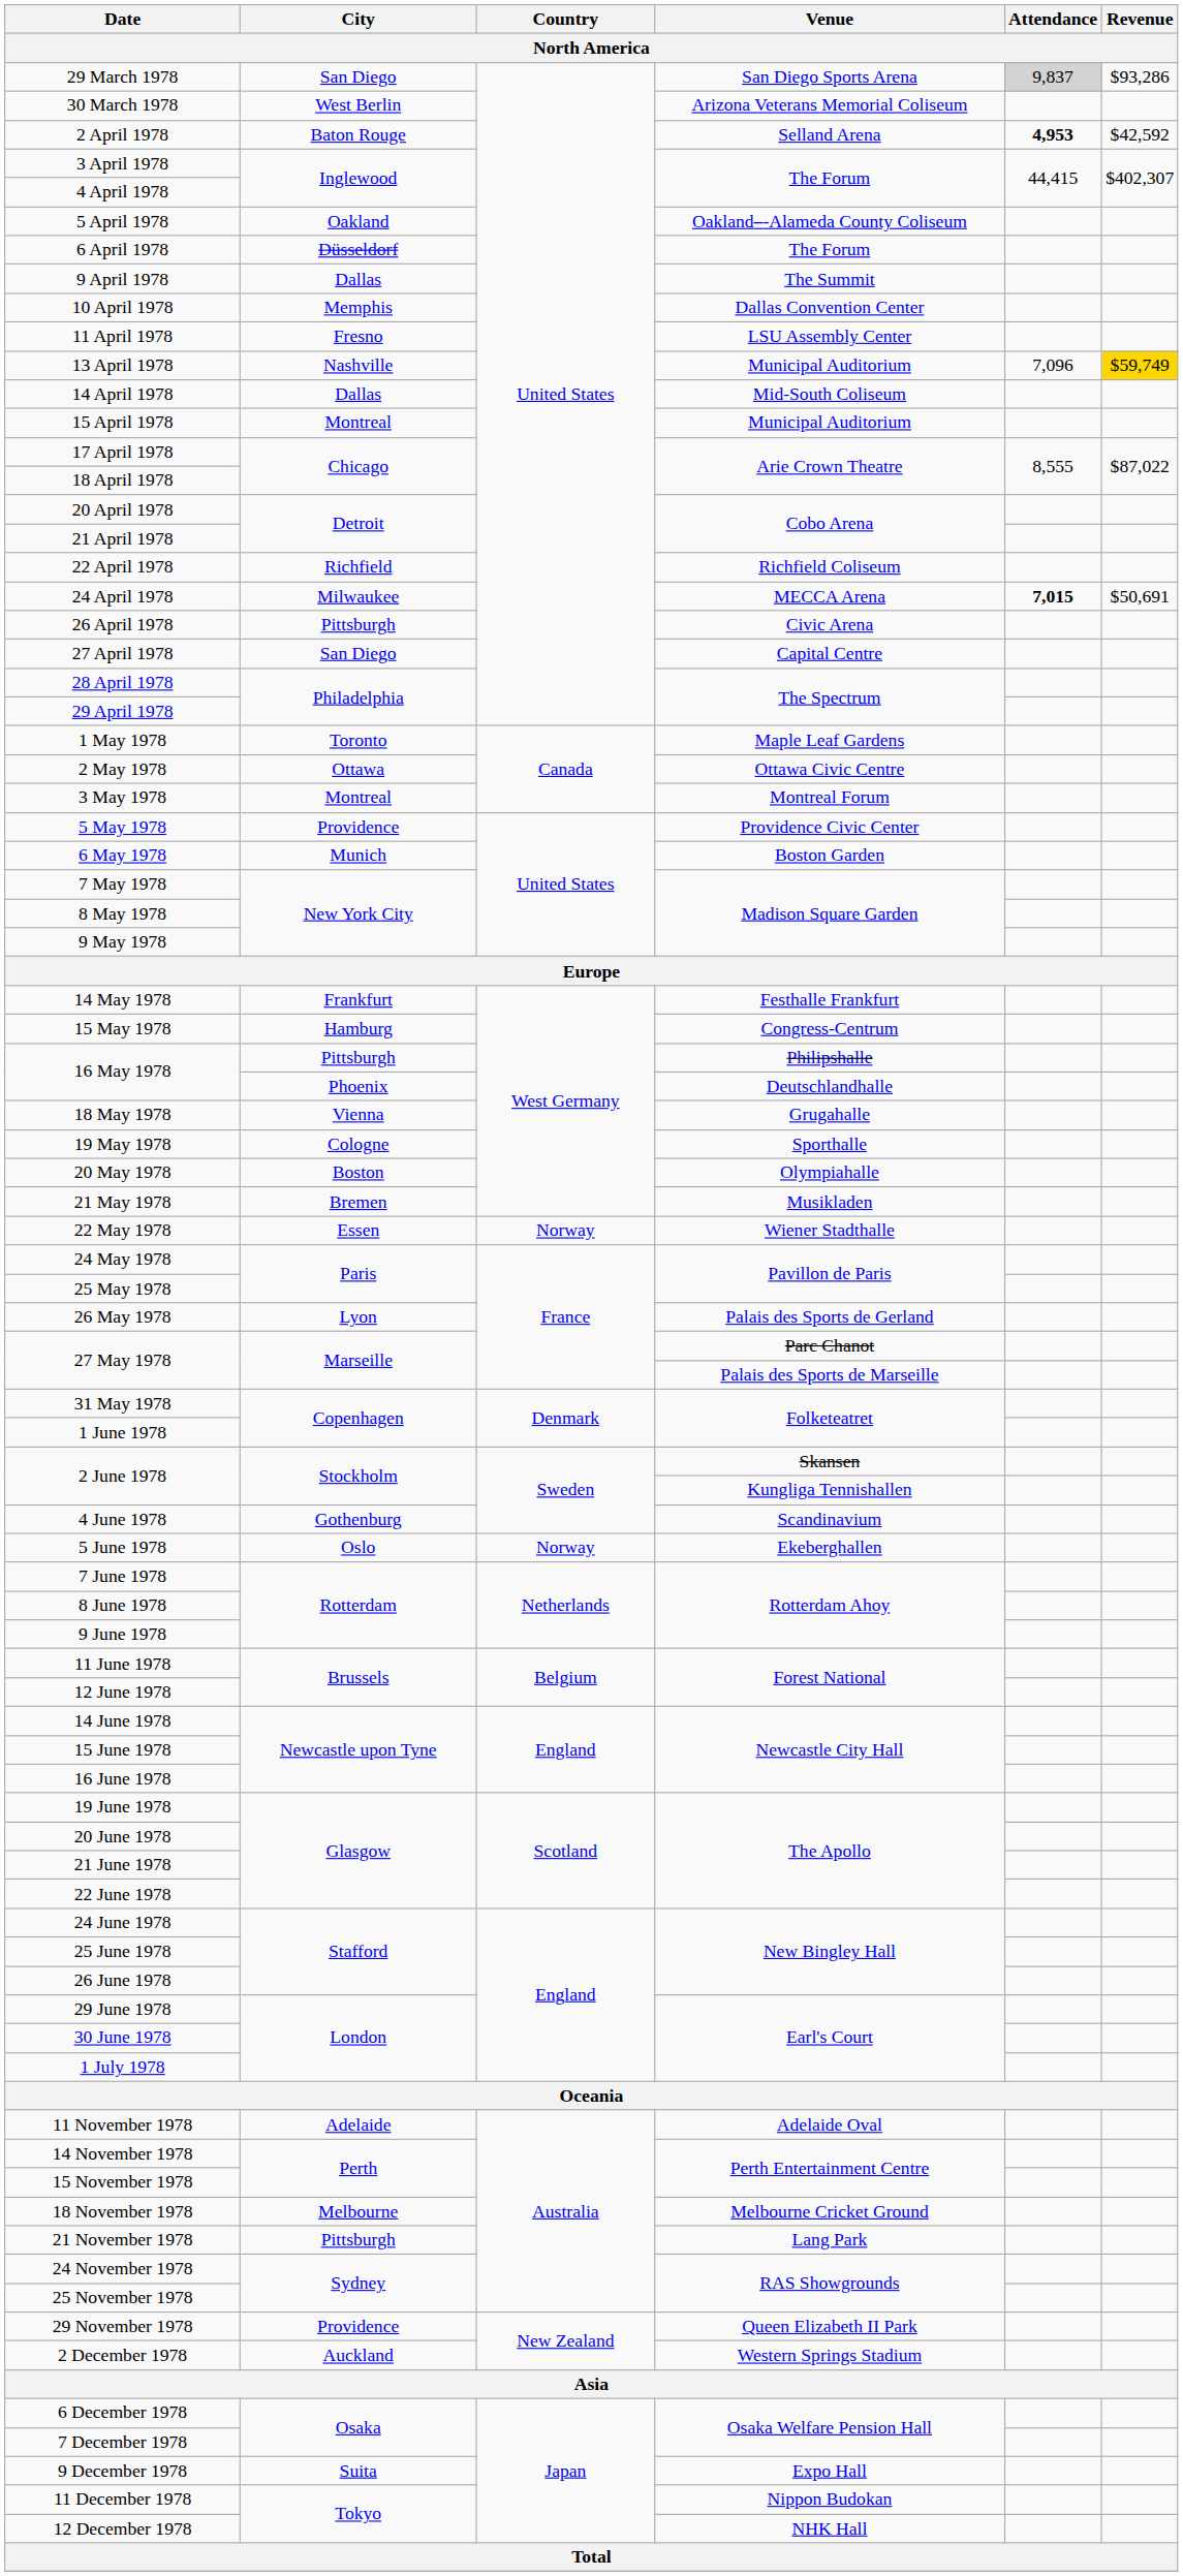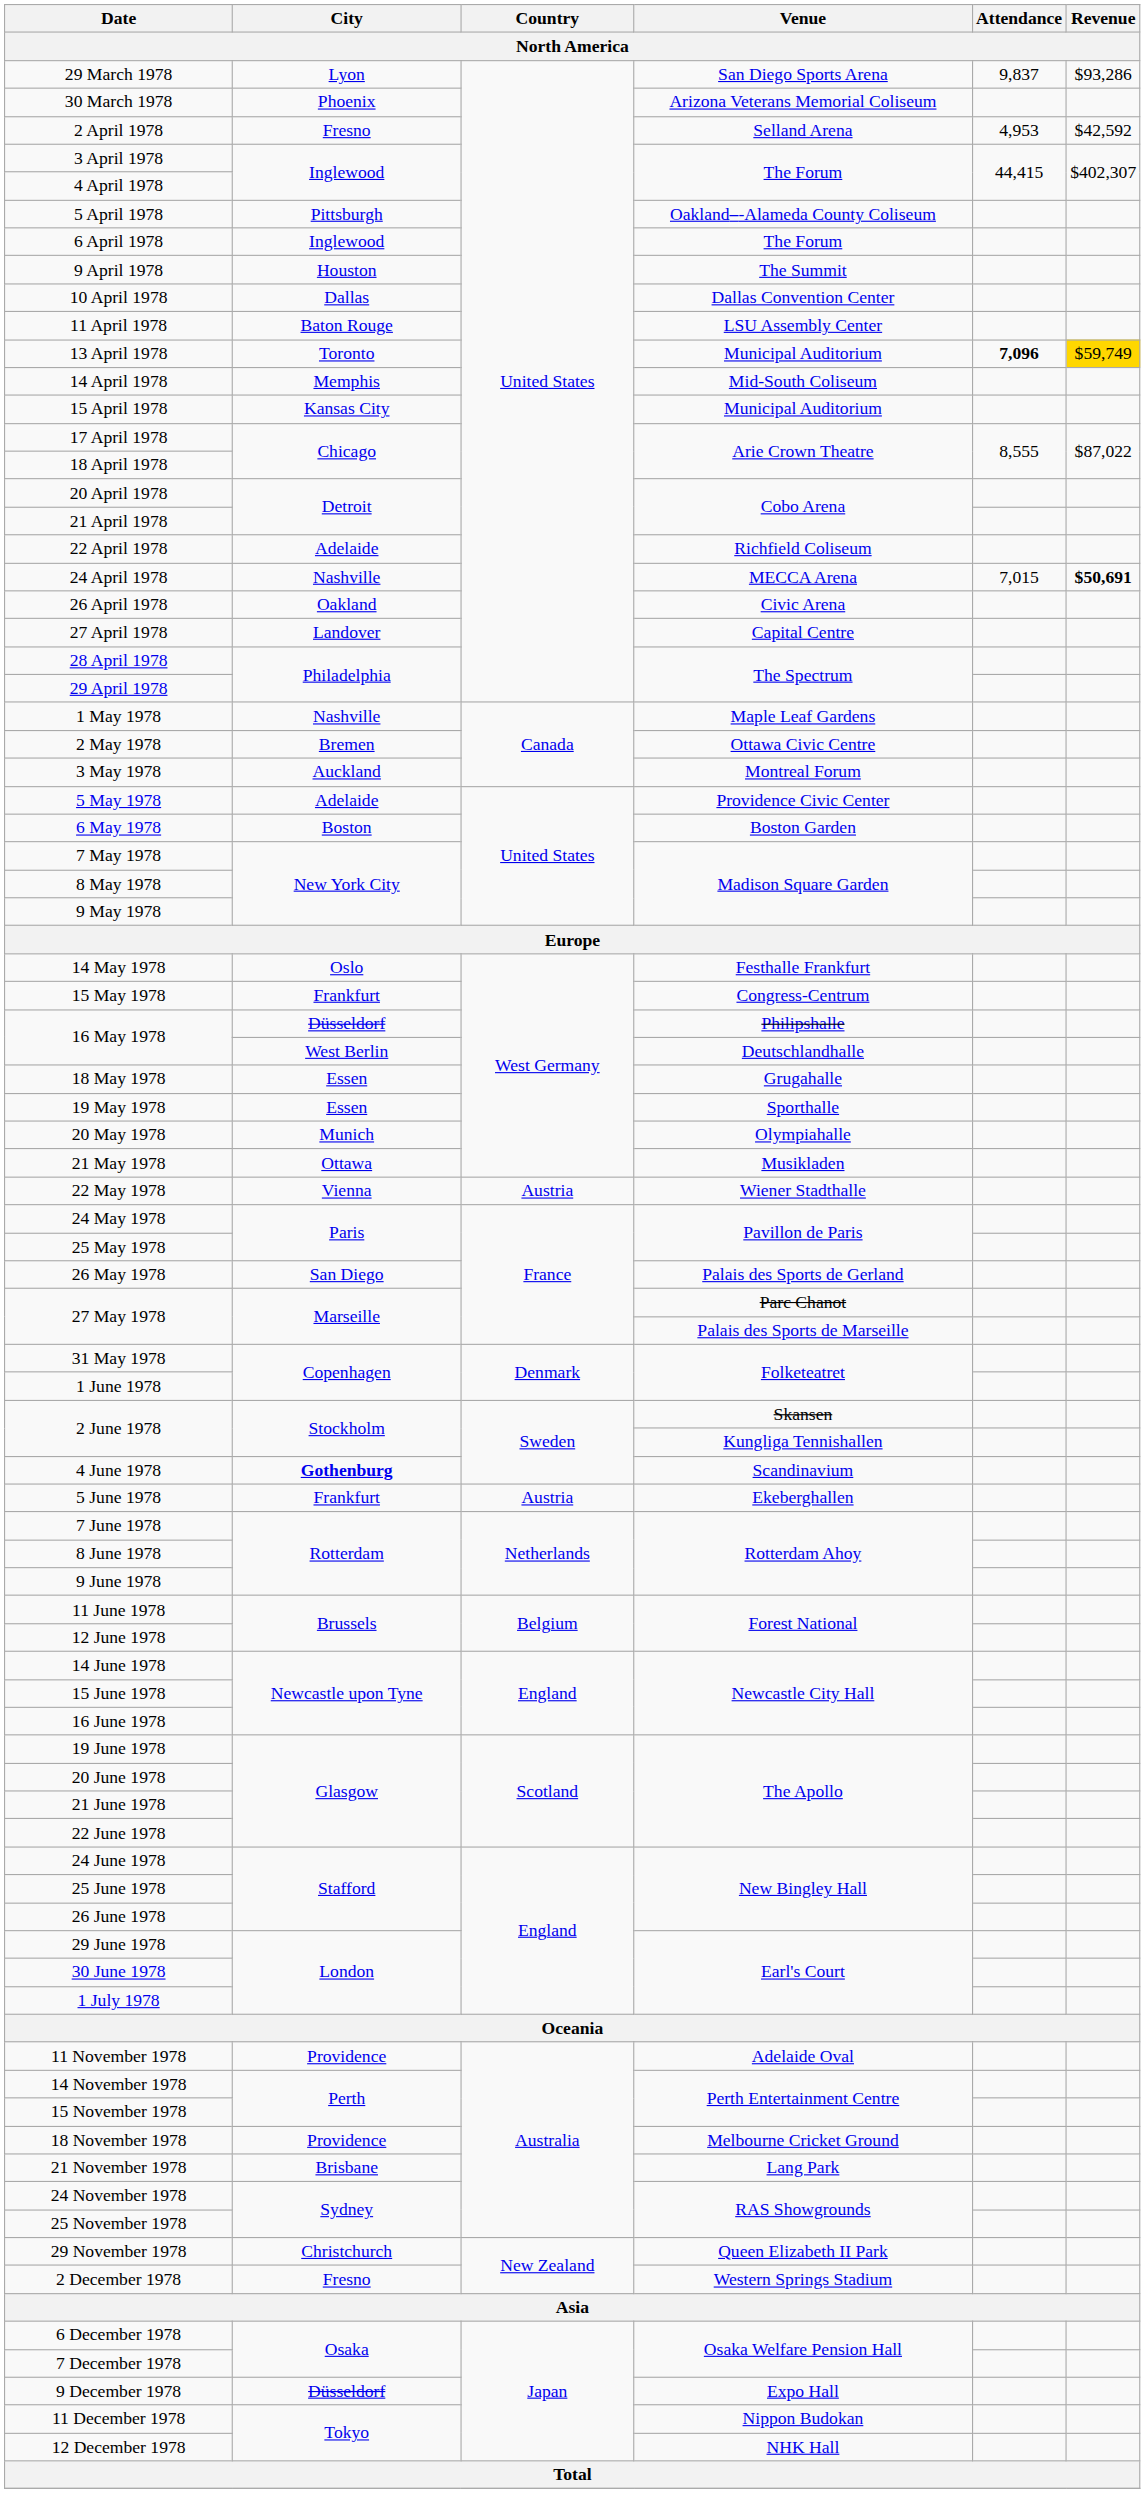29 March 1978 | City: San Diego -> Lyon
29 March 1978 | Attendance: lightgrey background -> no background
30 March 1978 | City: West Berlin -> Phoenix
2 April 1978 | City: Baton Rouge -> Fresno
2 April 1978 | Attendance: bold -> normal
5 April 1978 | City: Oakland -> Pittsburgh
6 April 1978 | City: Düsseldorf -> Inglewood
9 April 1978 | City: Dallas -> Houston
10 April 1978 | City: Memphis -> Dallas
11 April 1978 | City: Fresno -> Baton Rouge
13 April 1978 | City: Nashville -> Toronto
13 April 1978 | Attendance: normal -> bold
14 April 1978 | City: Dallas -> Memphis
15 April 1978 | City: Montreal -> Kansas City
22 April 1978 | City: Richfield -> Adelaide
24 April 1978 | City: Milwaukee -> Nashville
24 April 1978 | Attendance: bold -> normal
24 April 1978 | Revenue: normal -> bold
26 April 1978 | City: Pittsburgh -> Oakland
27 April 1978 | City: San Diego -> Landover
1 May 1978 | City: Toronto -> Nashville
2 May 1978 | City: Ottawa -> Bremen
3 May 1978 | City: Montreal -> Auckland
5 May 1978 | City: Providence -> Adelaide
6 May 1978 | City: Munich -> Boston
14 May 1978 | City: Frankfurt -> Oslo
15 May 1978 | City: Hamburg -> Frankfurt
16 May 1978 / Philipshalle | City: Pittsburgh -> Düsseldorf
16 May 1978 / Deutschlandhalle | City: Phoenix -> West Berlin
18 May 1978 | City: Vienna -> Essen
19 May 1978 | City: Cologne -> Essen
20 May 1978 | City: Boston -> Munich
21 May 1978 | City: Bremen -> Ottawa
22 May 1978 | City: Essen -> Vienna
22 May 1978 | Country: Norway -> Austria
26 May 1978 | City: Lyon -> San Diego
4 June 1978 | City: normal -> bold
5 June 1978 | City: Oslo -> Frankfurt
5 June 1978 | Country: Norway -> Austria
11 November 1978 | City: Adelaide -> Providence
18 November 1978 | City: Melbourne -> Providence
21 November 1978 | City: Pittsburgh -> Brisbane
29 November 1978 | City: Providence -> Christchurch
2 December 1978 | City: Auckland -> Fresno
9 December 1978 | City: Suita -> Düsseldorf
